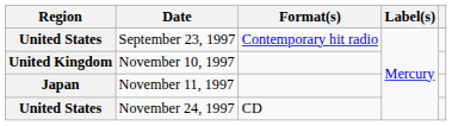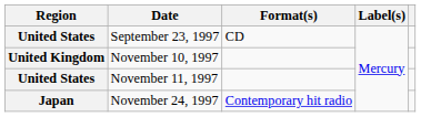September 23, 1997 | Format(s): Contemporary hit radio -> CD
November 11, 1997 | Region: Japan -> United States
November 24, 1997 | Region: United States -> Japan
November 24, 1997 | Format(s): CD -> Contemporary hit radio
